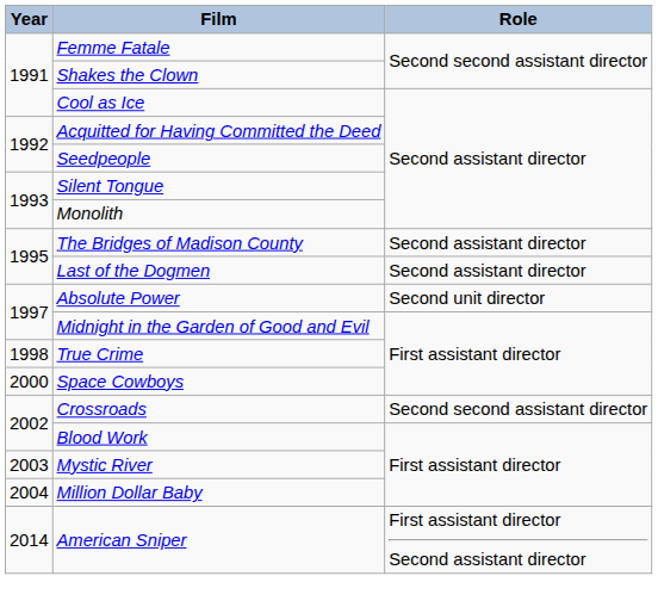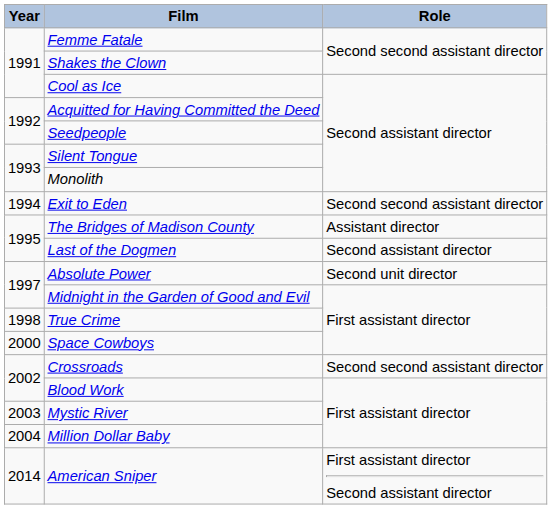+ row: 1994 | Exit to Eden | Second second assistant director
The Bridges of Madison County | Role: Second assistant director -> Assistant director
